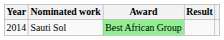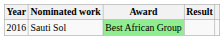Sauti Sol | Year: 2014 -> 2016
